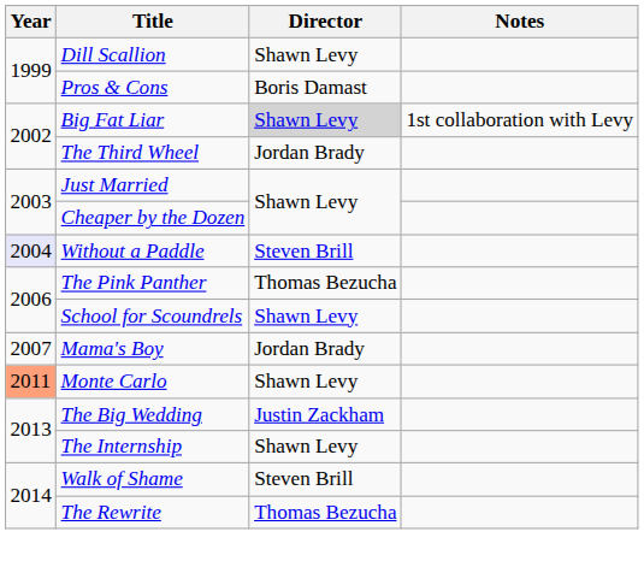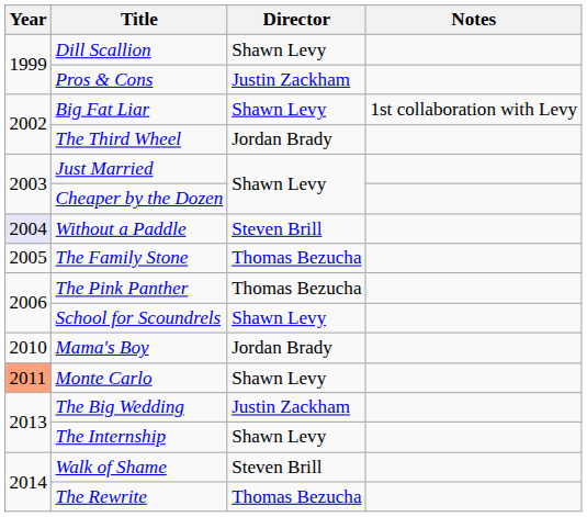Pros & Cons | Director: Boris Damast -> Justin Zackham
Big Fat Liar | Director: lightgrey background -> no background
+ row: 2005 | The Family Stone | Thomas Bezucha
Mama's Boy | Year: 2007 -> 2010
